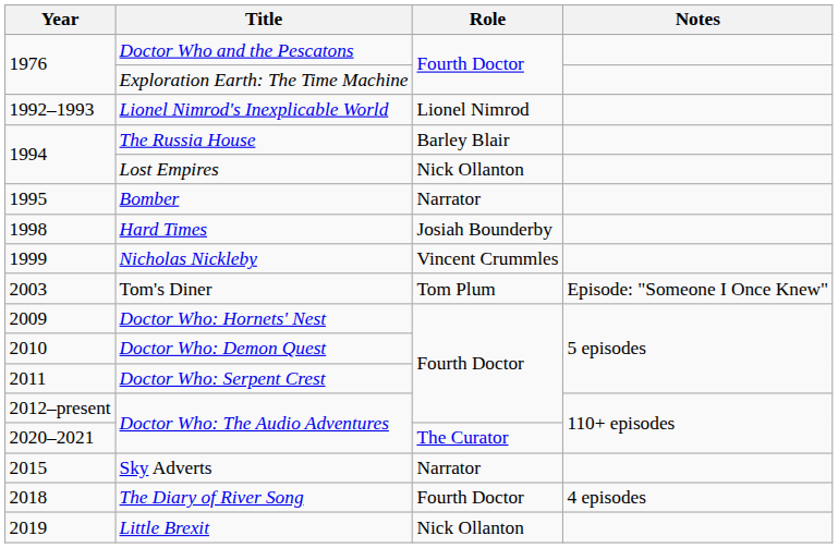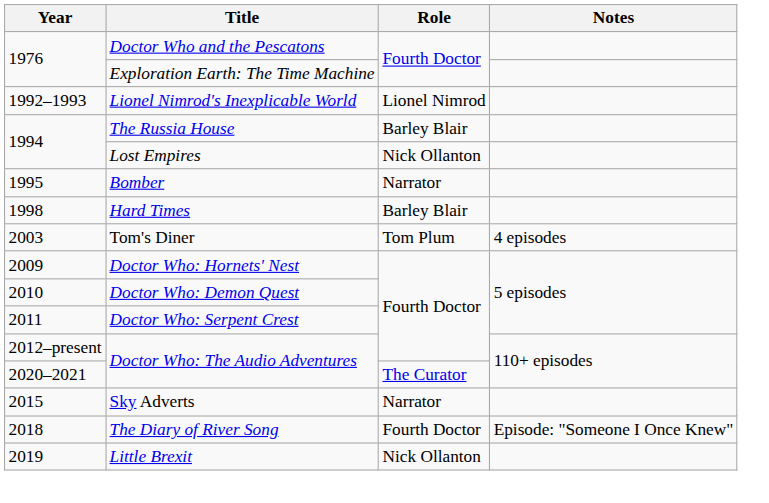Hard Times | Role: Josiah Bounderby -> Barley Blair
- row: 1999 | Nicholas Nickleby | Vincent Crummles
Tom's Diner | Notes: Episode: "Someone I Once Knew" -> 4 episodes
The Diary of River Song | Notes: 4 episodes -> Episode: "Someone I Once Knew"
